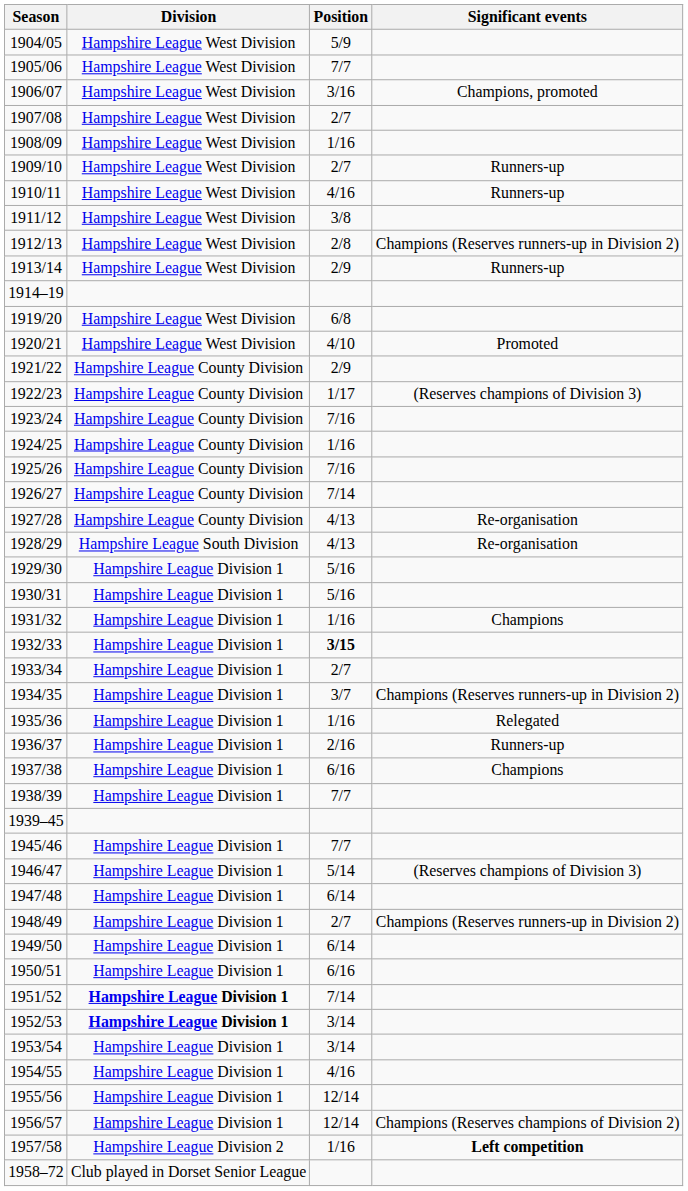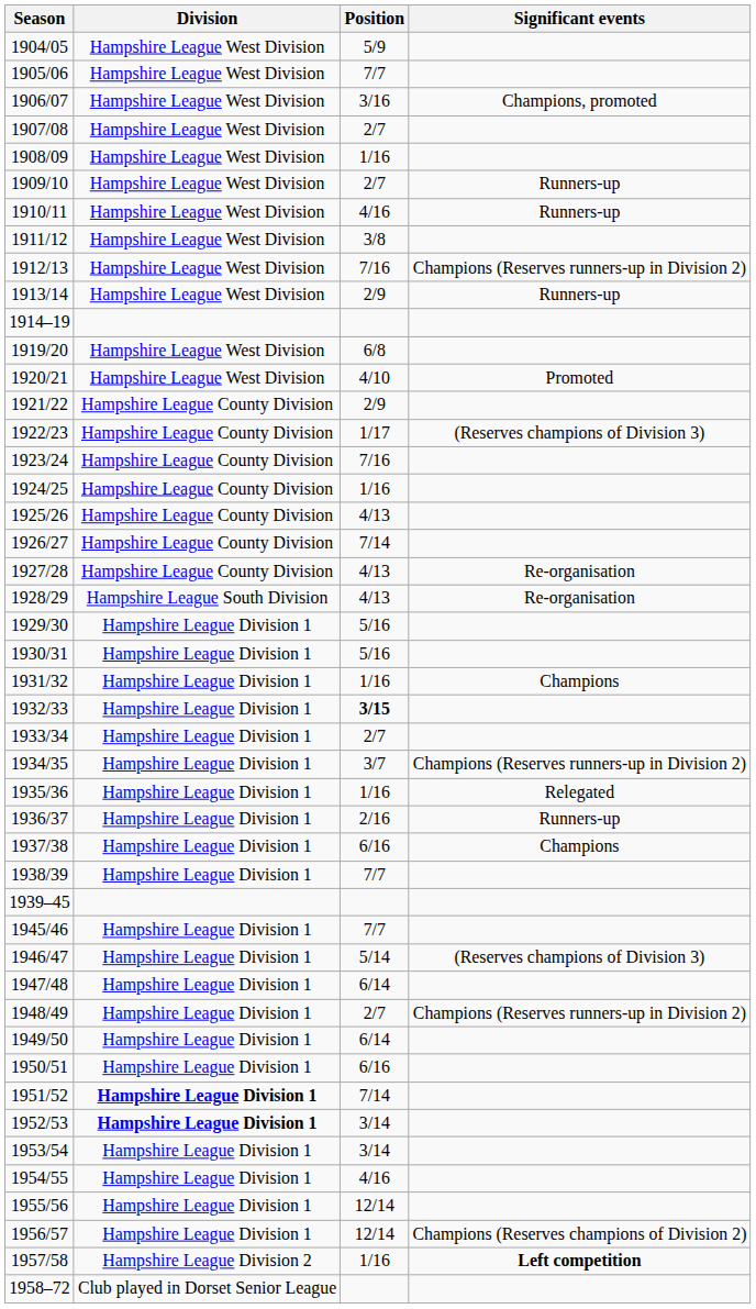1912/13 | Position: 2/8 -> 7/16
1925/26 | Position: 7/16 -> 4/13
